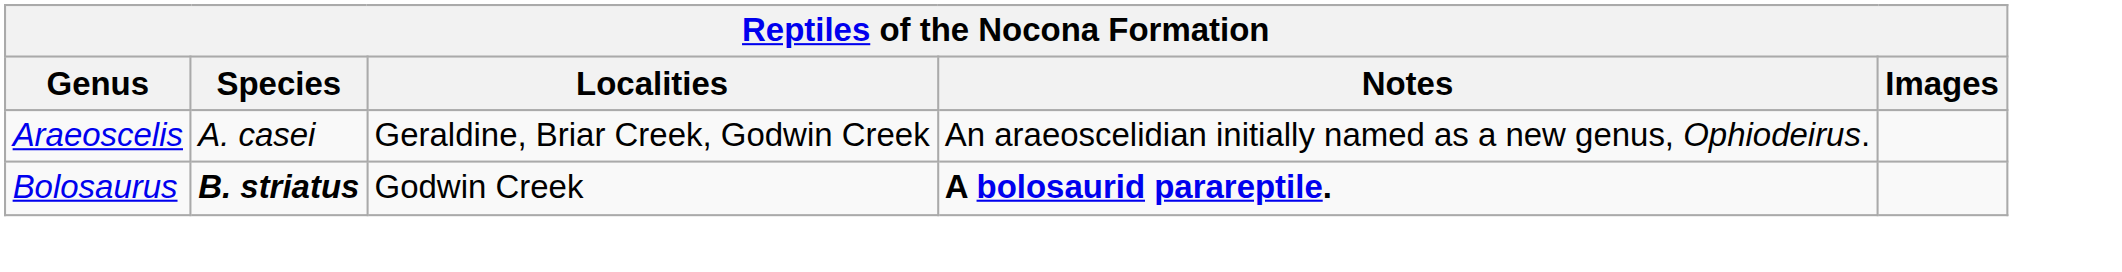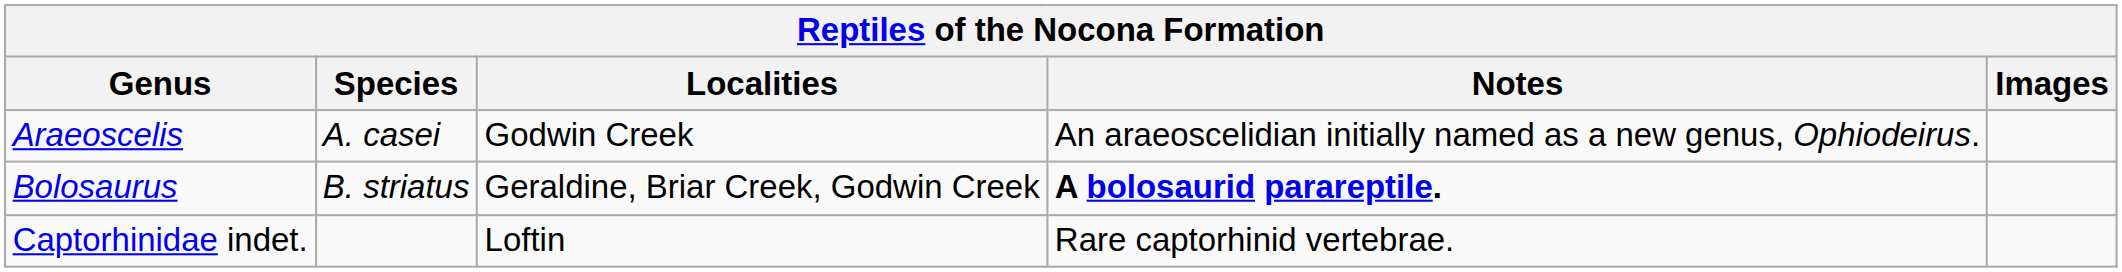Araeoscelis | Localities: Geraldine, Briar Creek, Godwin Creek -> Godwin Creek
Bolosaurus | Species: bold -> normal
Bolosaurus | Localities: Godwin Creek -> Geraldine, Briar Creek, Godwin Creek
+ row: Captorhinidae indet. | Loftin | Rare captorhinid vertebrae.
